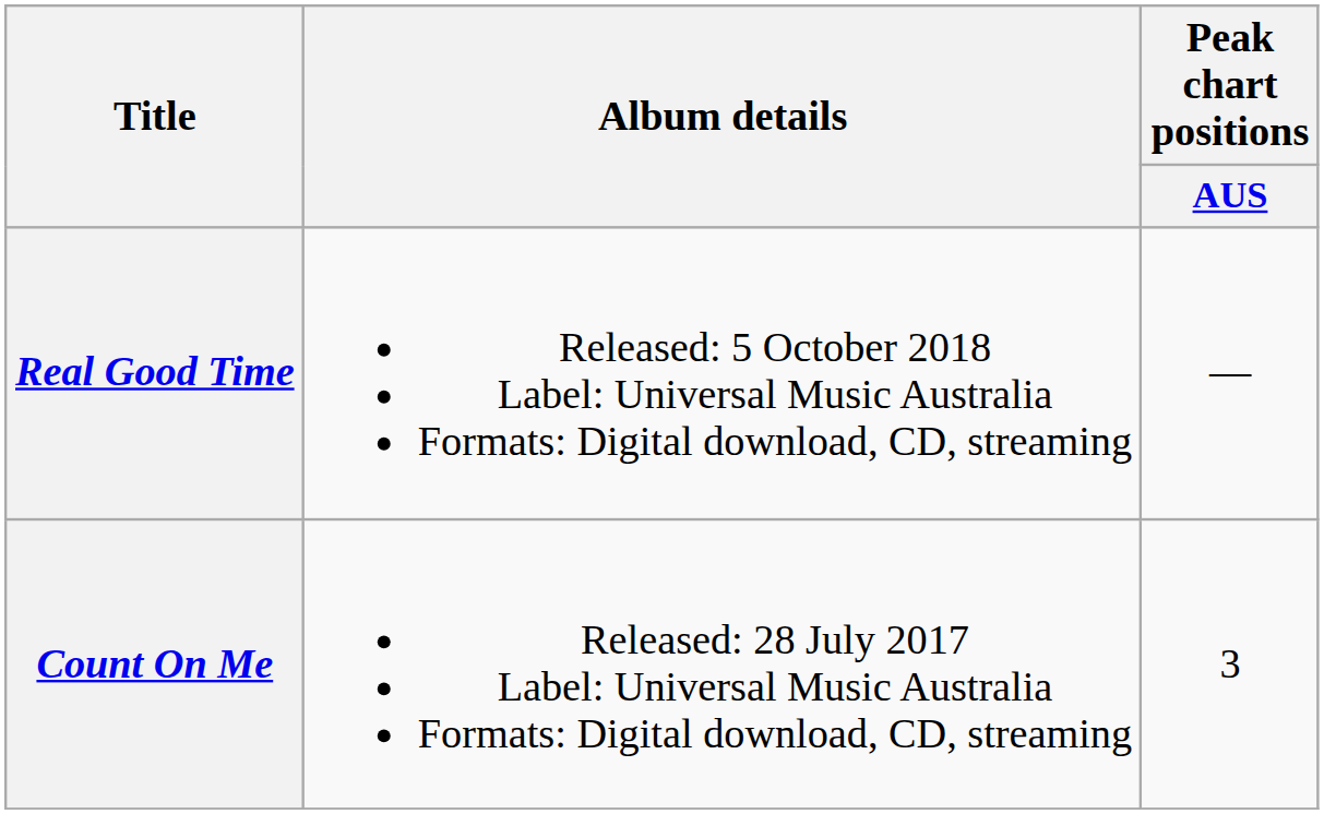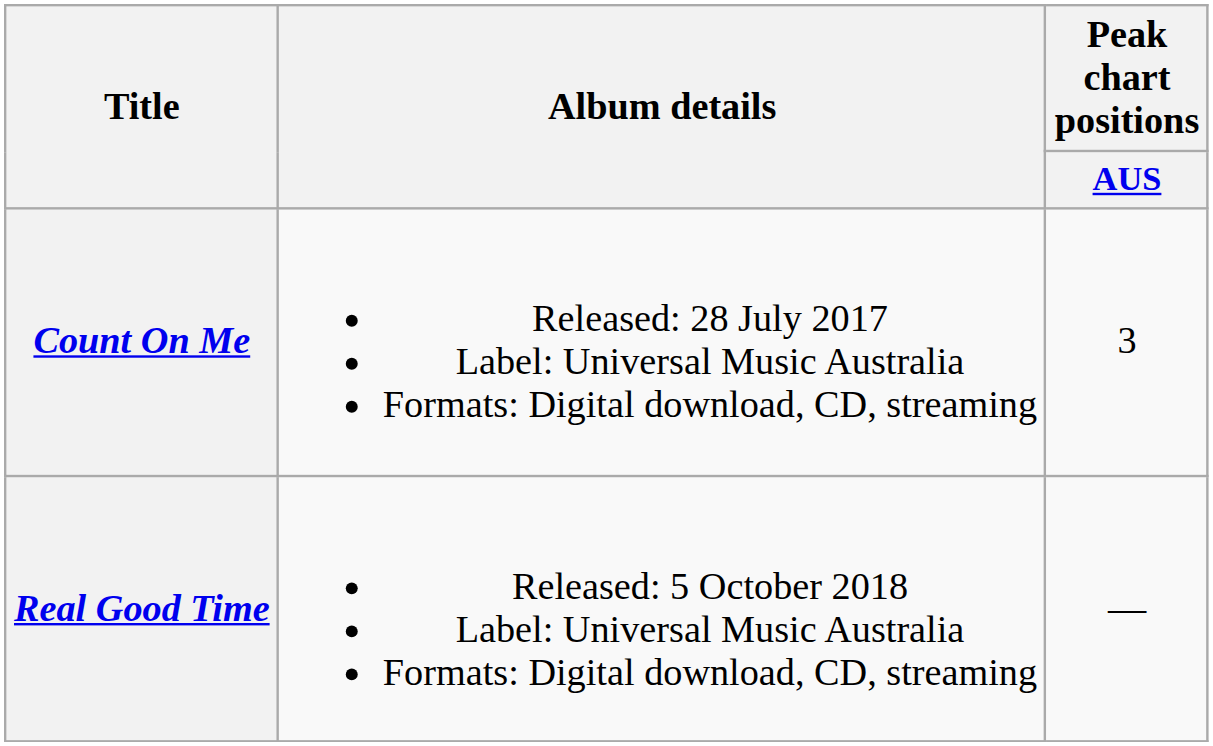rows swapped: Count On Me <-> Real Good Time
